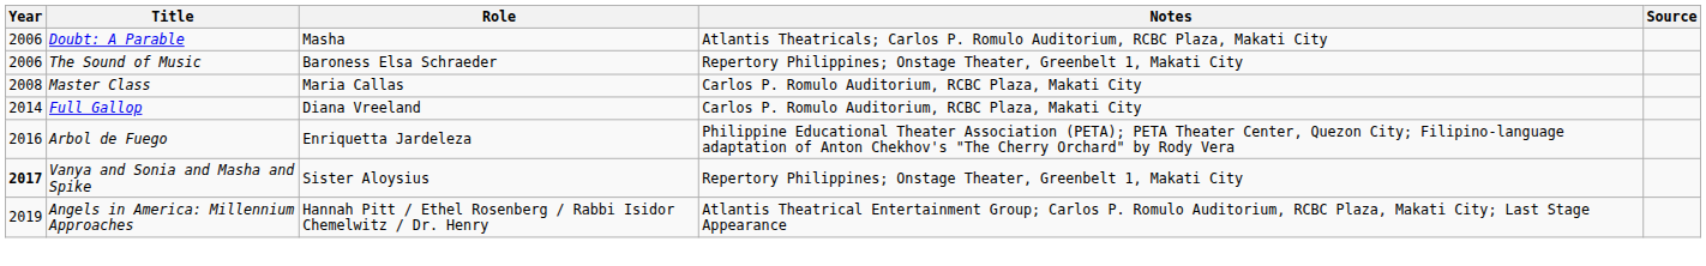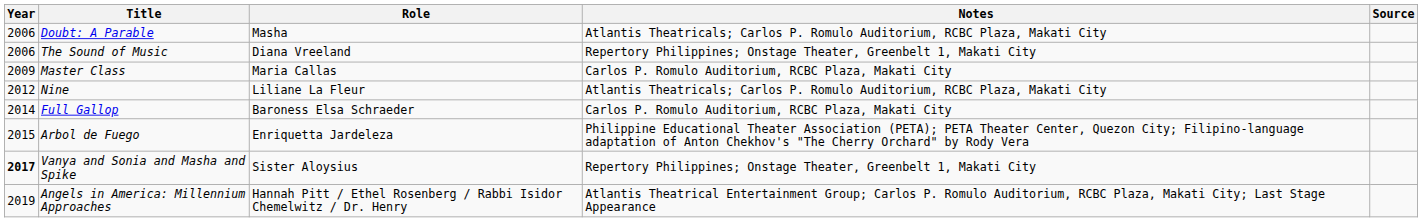The Sound of Music | Role: Baroness Elsa Schraeder -> Diana Vreeland
Master Class | Year: 2008 -> 2009
+ row: 2012 | Nine | Liliane La Fleur | Atlantis Theatricals; Carlos P. Romulo Auditorium, RCBC Plaza, Makati City
Full Gallop | Role: Diana Vreeland -> Baroness Elsa Schraeder
Arbol de Fuego | Year: 2016 -> 2015
